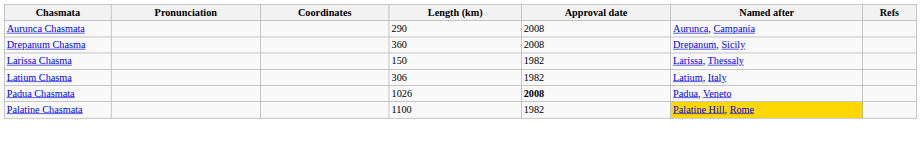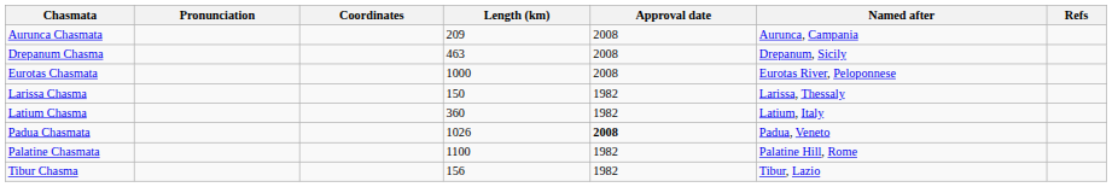Aurunca Chasmata | Length (km): 290 -> 209
Drepanum Chasma | Length (km): 360 -> 463
+ row: Eurotas Chasmata | 1000 | 2008 | Eurotas River, Peloponnese
Latium Chasma | Length (km): 306 -> 360
Palatine Chasmata | Named after: gold background -> no background
+ row: Tibur Chasma | 156 | 1982 | Tibur, Lazio
